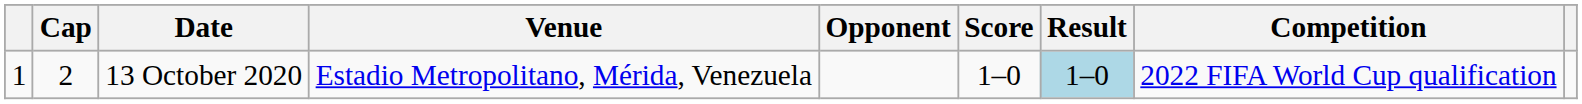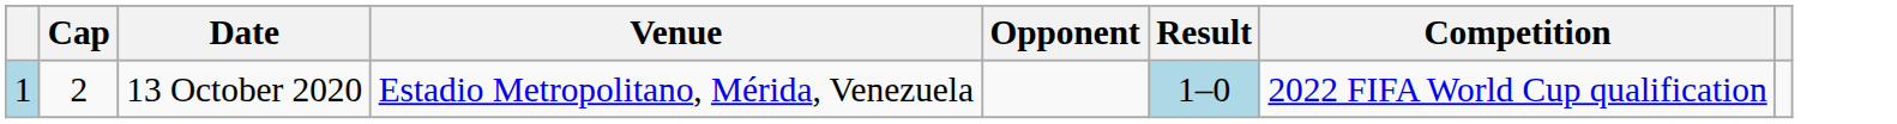- column: Score | 1–0
13 October 2020 | column 1: no background -> lightblue background
